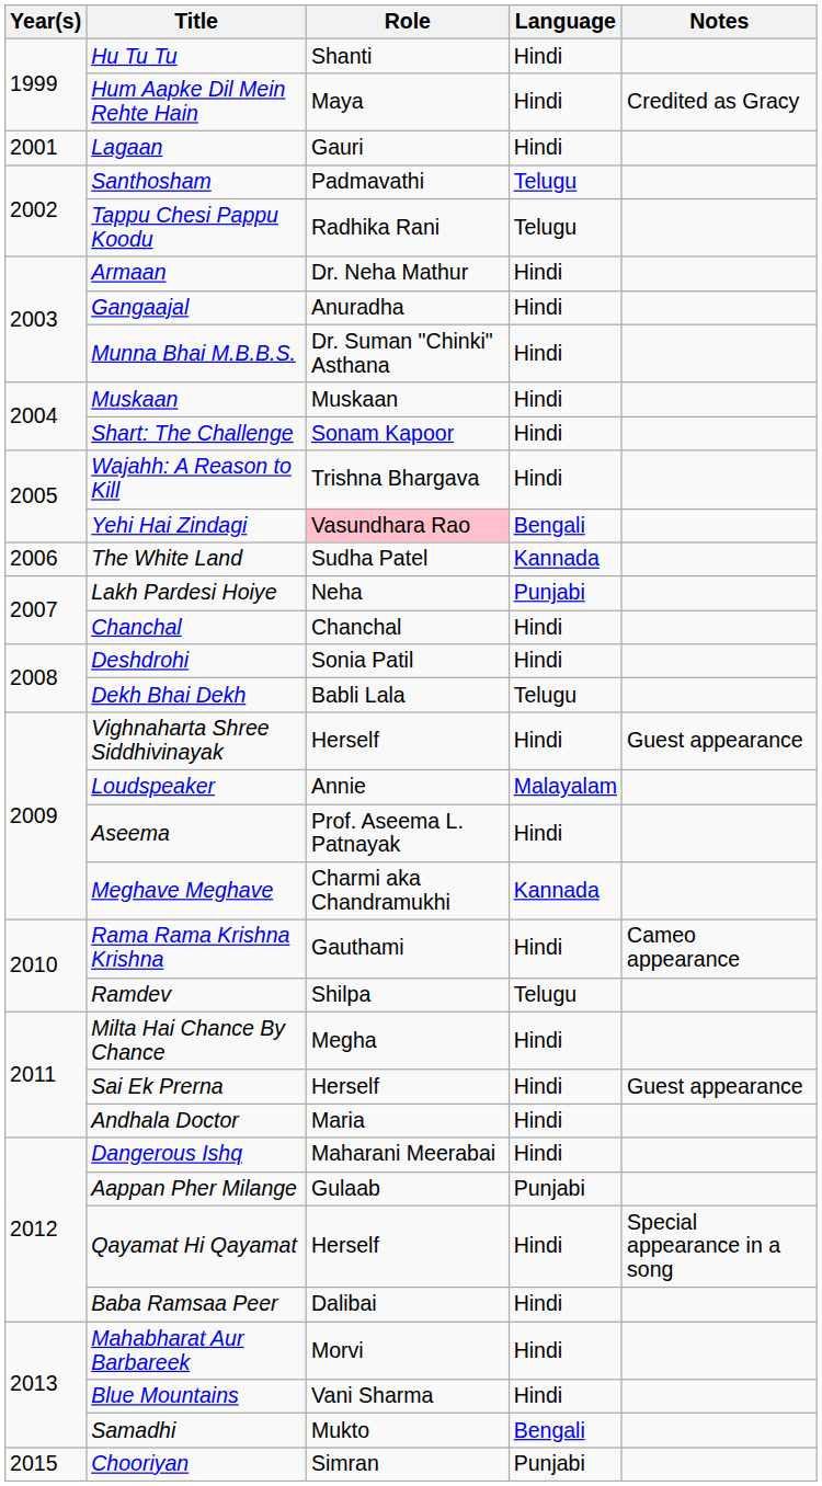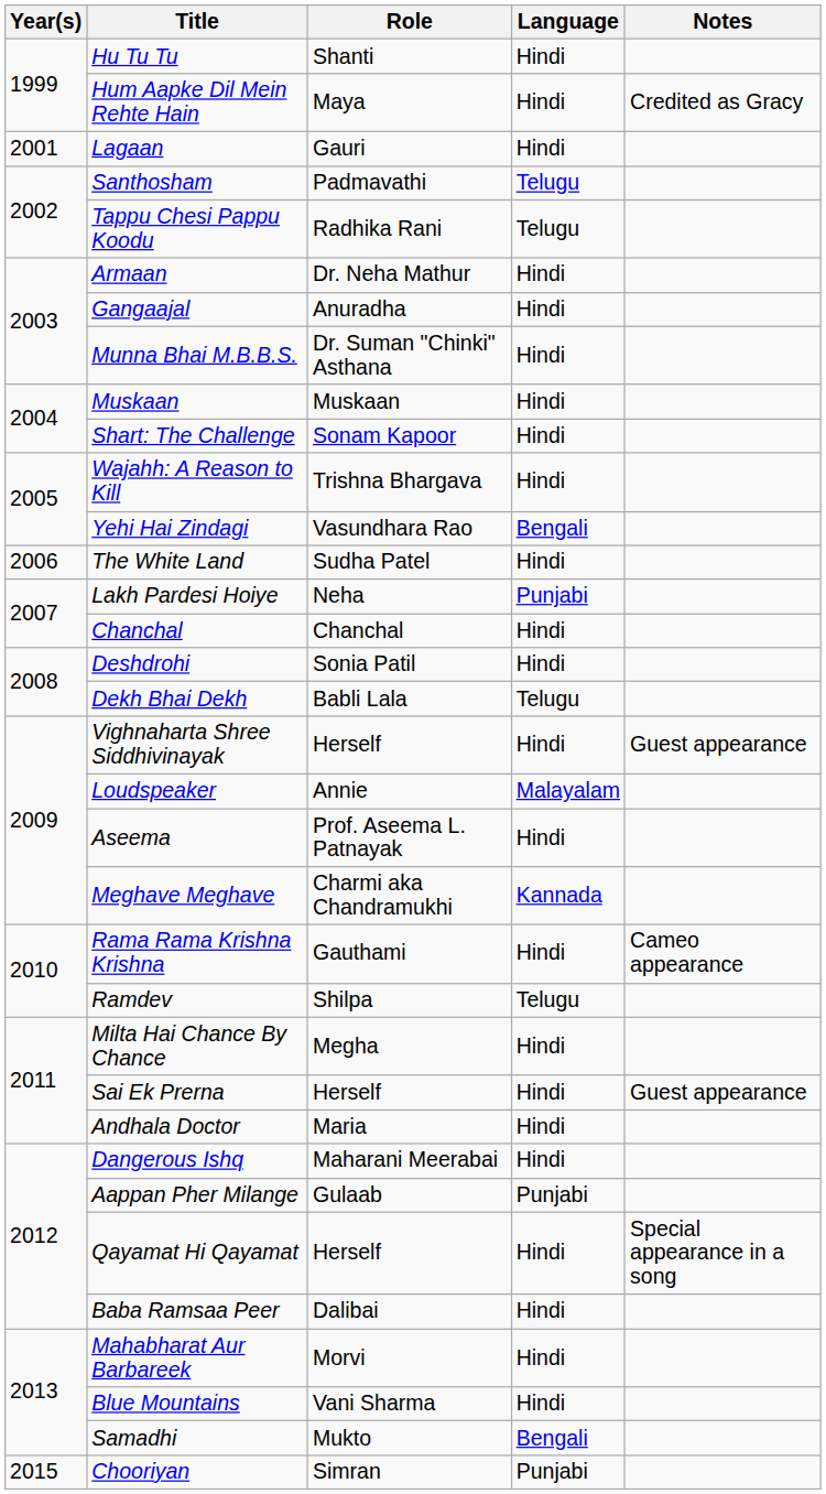Yehi Hai Zindagi | Role: pink background -> no background
The White Land | Language: Kannada -> Hindi
